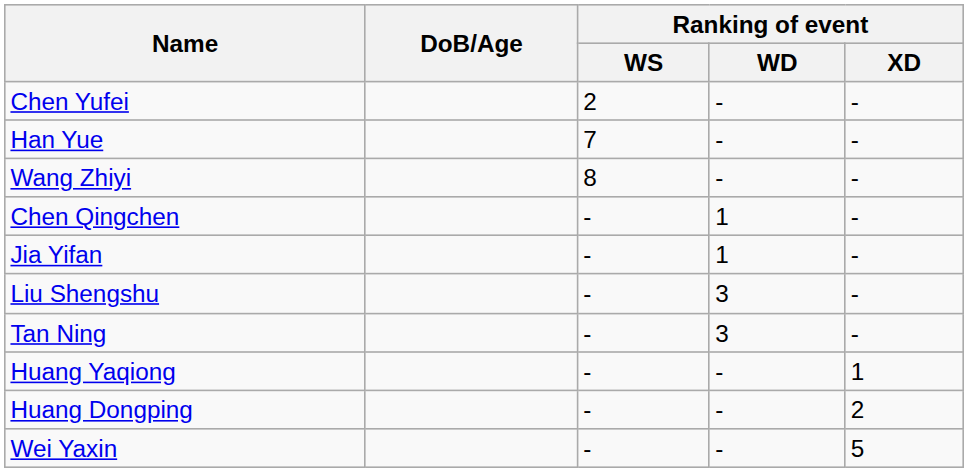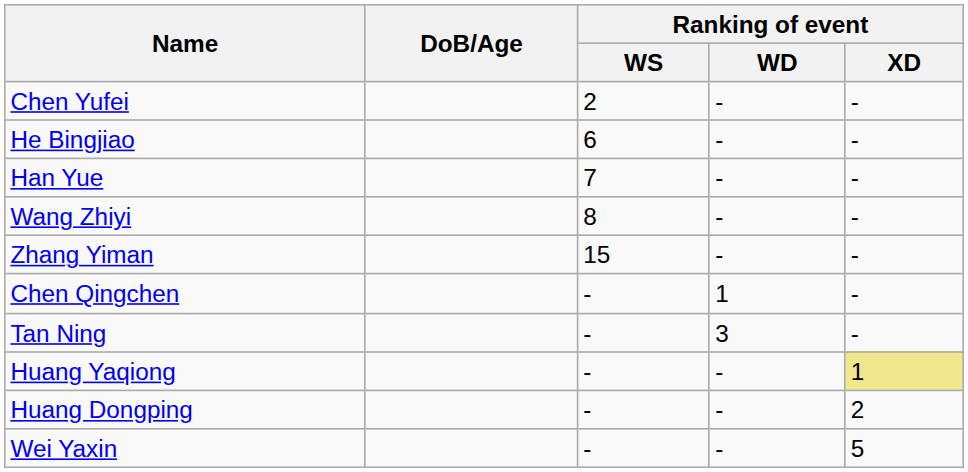+ row: He Bingjiao | 6 | - | -
+ row: Zhang Yiman | 15 | - | -
- row: Jia Yifan | - | 1 | -
- row: Liu Shengshu | - | 3 | -
Huang Yaqiong | Ranking of event / XD: no background -> khaki background
